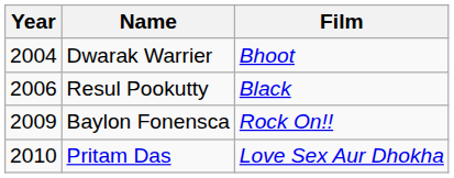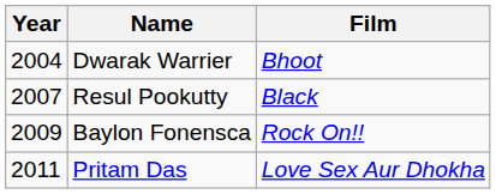Resul Pookutty | Year: 2006 -> 2007
Pritam Das | Year: 2010 -> 2011
